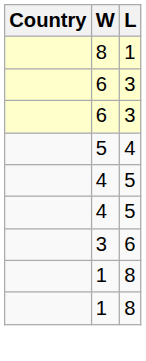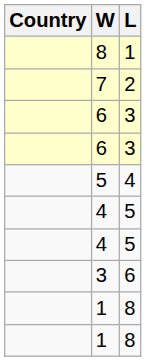+ row: 7 | 2
